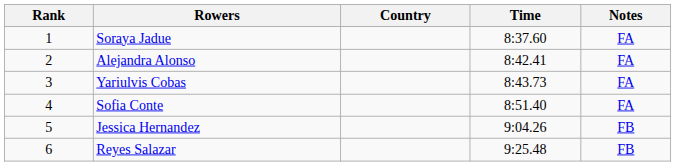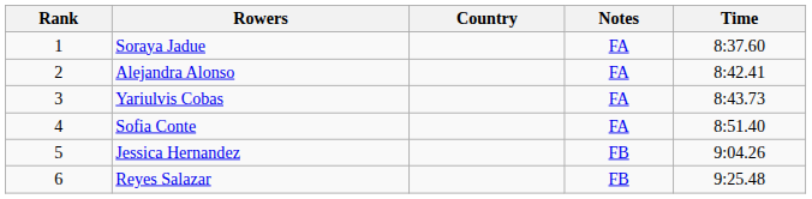columns swapped: Time <-> Notes
